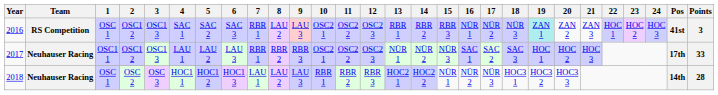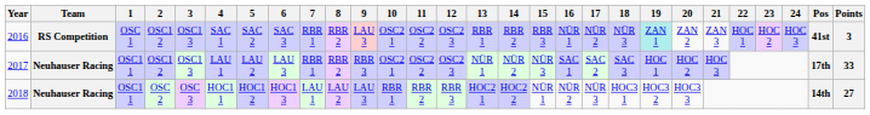2016 | 8: LAU 2 -> RBR 2
2018 | 1: OSC 1 -> OSC1 1
2018 | Points: 28 -> 27
